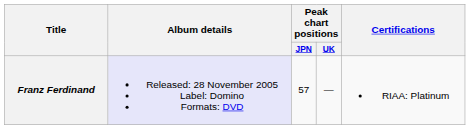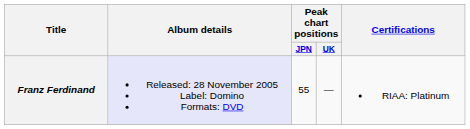Franz Ferdinand | Peak chart positions / JPN: 57 -> 55
